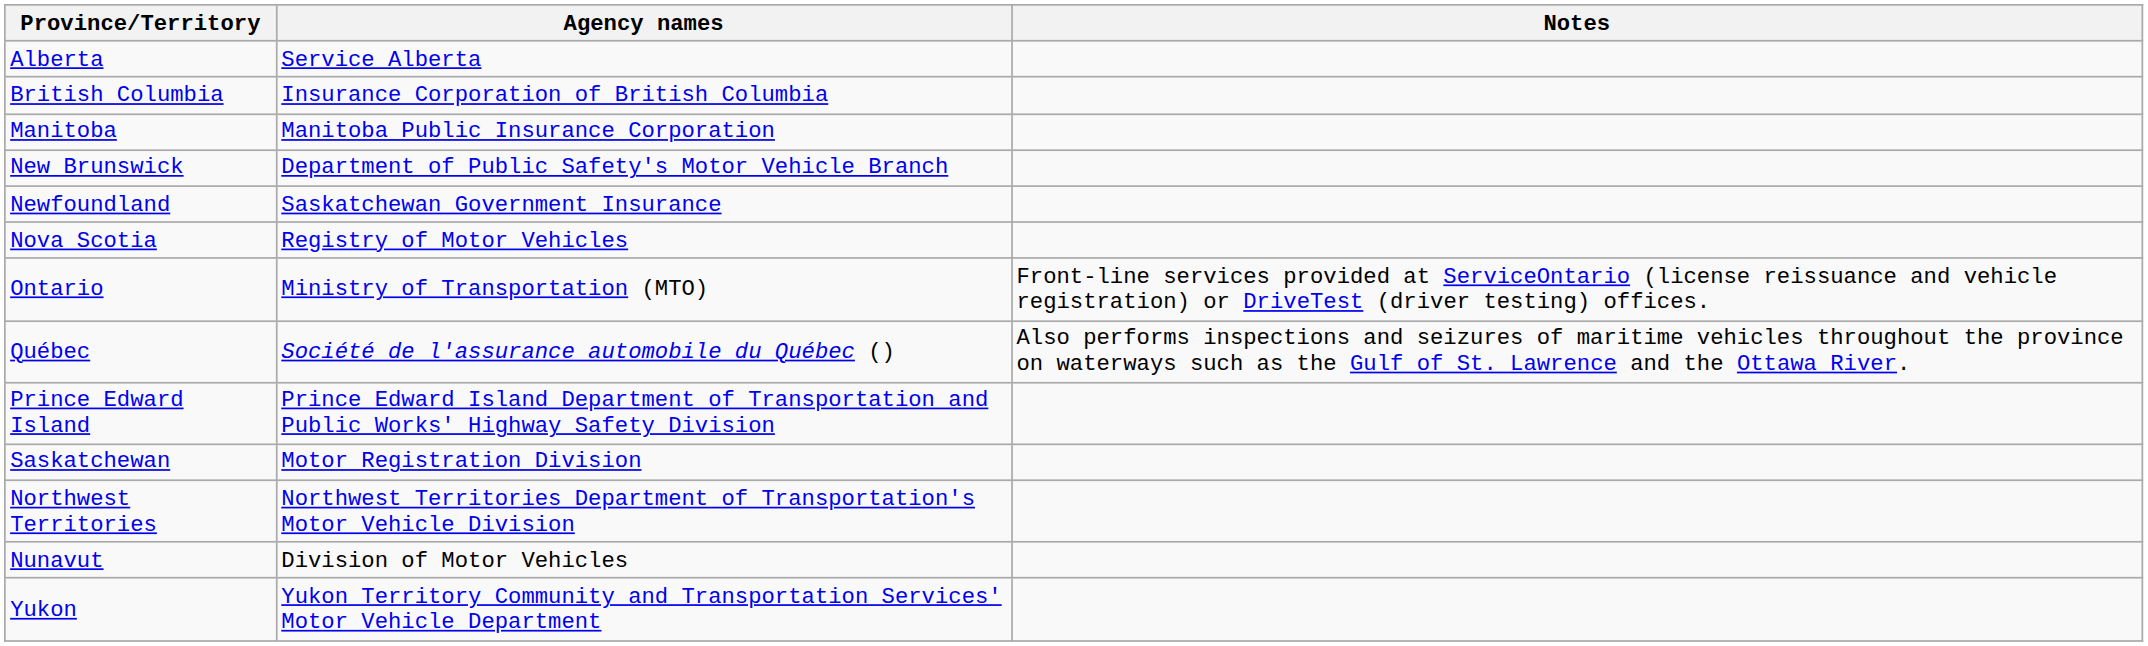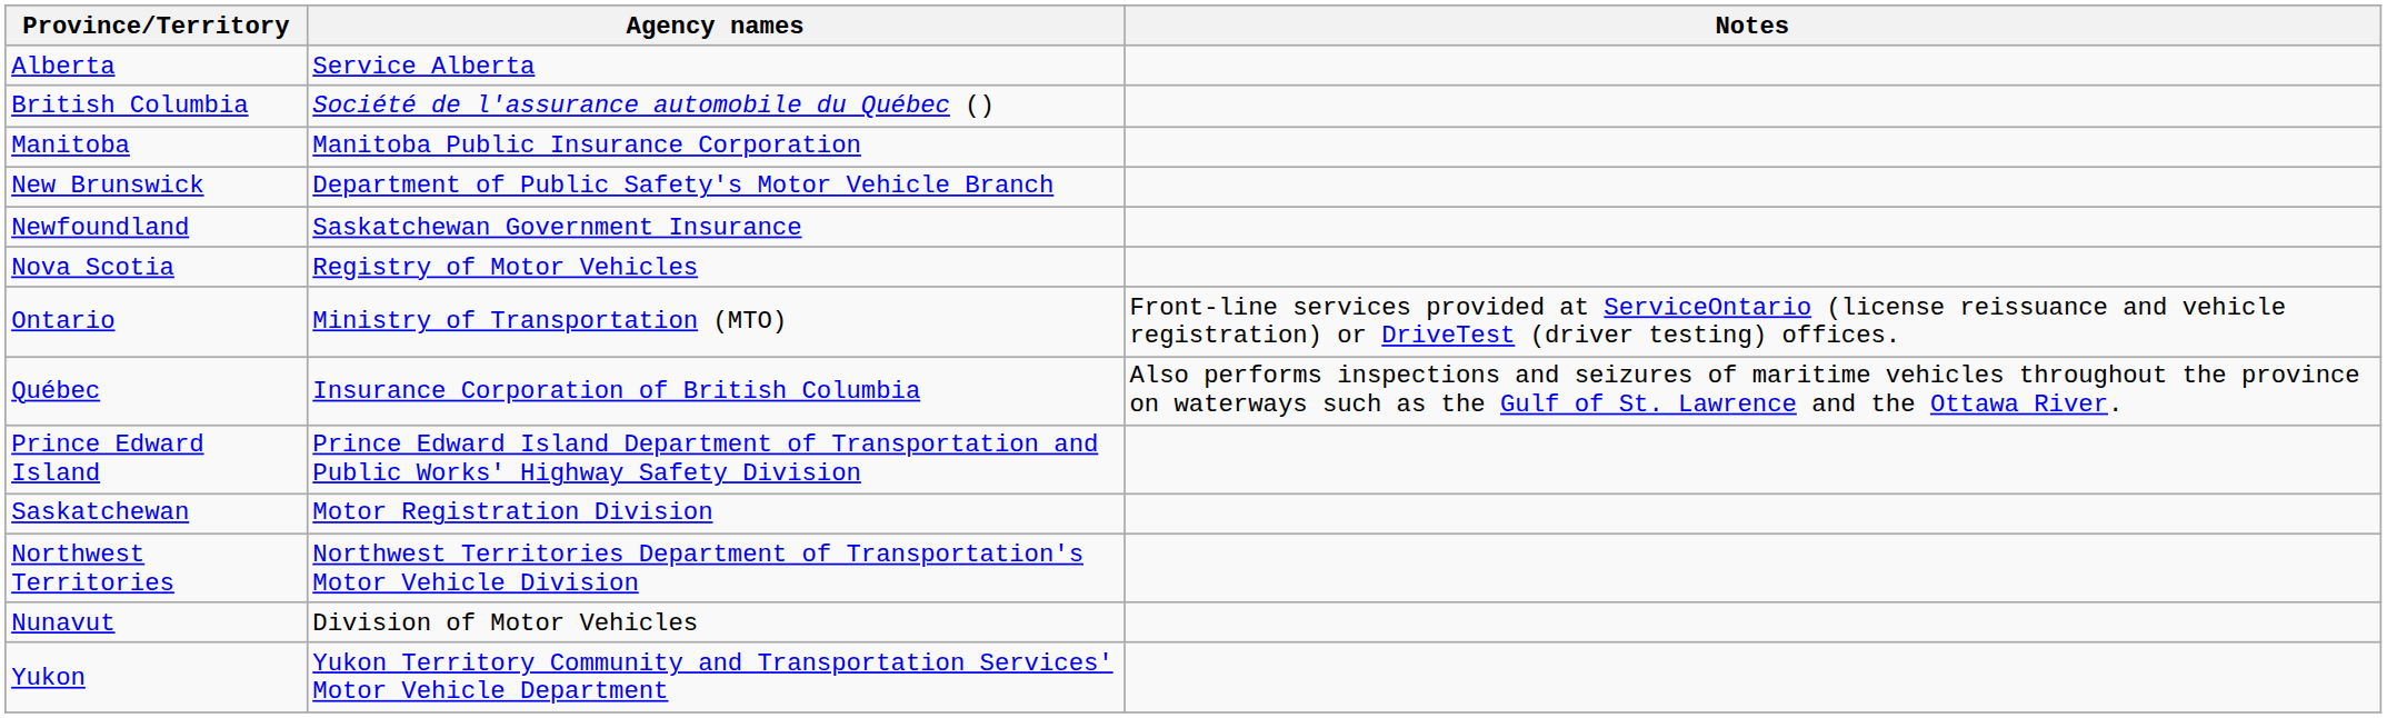British Columbia | Agency names: Insurance Corporation of British Columbia -> Société de l'assurance automobile du Québec ()
Québec | Agency names: Société de l'assurance automobile du Québec () -> Insurance Corporation of British Columbia
